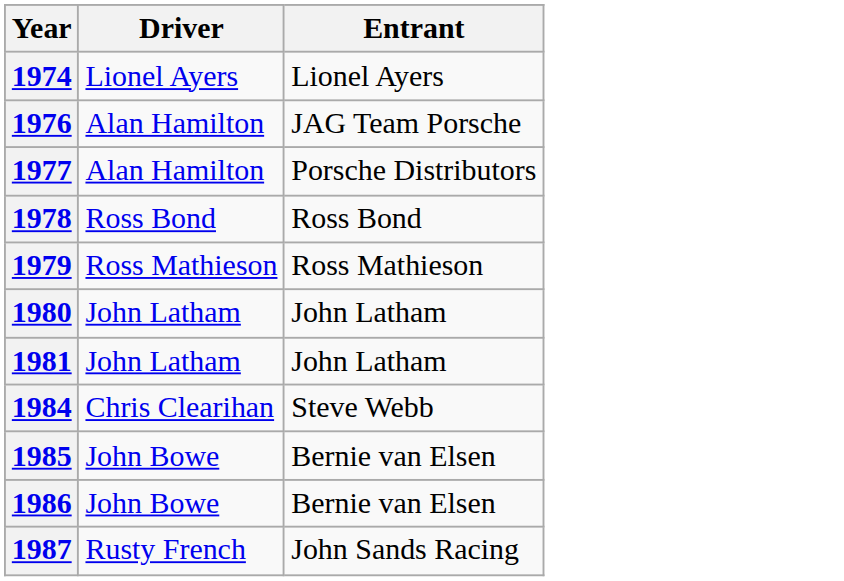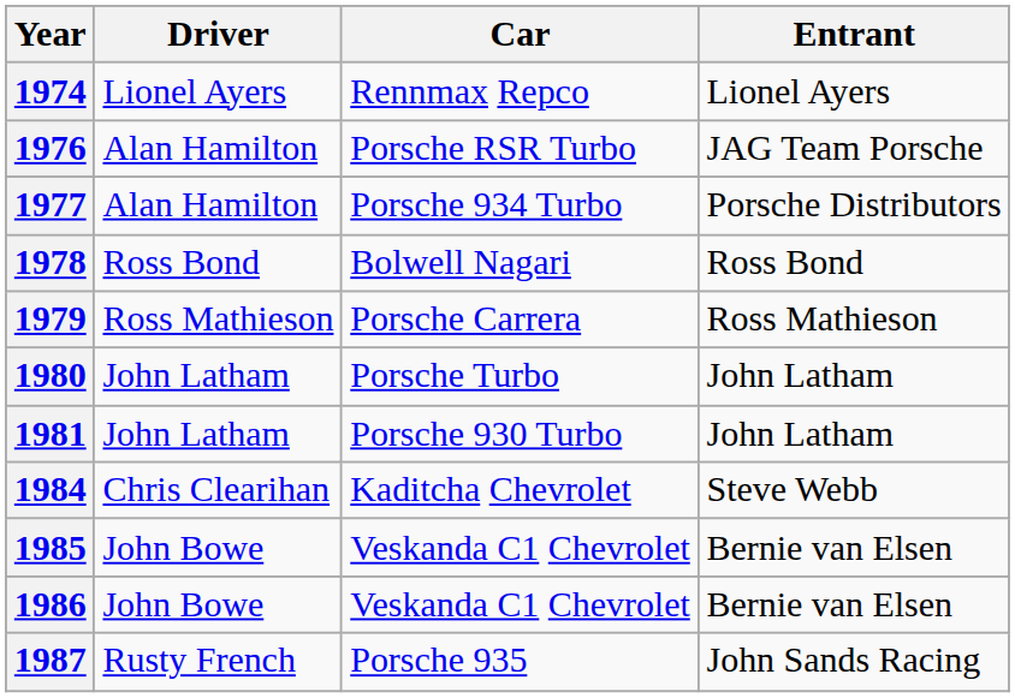+ column: Car | Rennmax Repco | Porsche RSR Turbo | Porsche 934 Turbo | Bolwell Nagari | Porsche Carrera | Porsche Turbo | Porsche 930 Turbo | Kaditcha Chevrolet | Veskanda C1 Chevrolet | Veskanda C1 Chevrolet | Porsche 935
